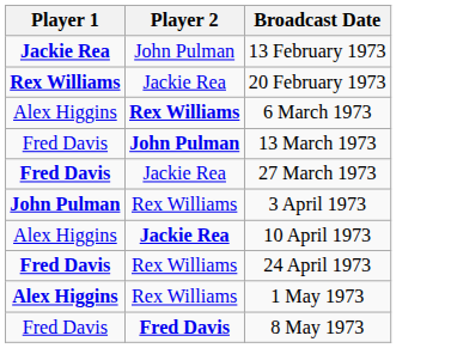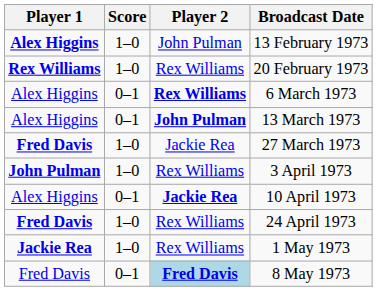+ column: Score | 1–0 | 1–0 | 0–1 | 0–1 | 1–0 | 1–0 | 0–1 | 1–0 | 1–0 | 0–1
13 February 1973 | Player 1: Jackie Rea -> Alex Higgins
20 February 1973 | Player 2: Jackie Rea -> Rex Williams
13 March 1973 | Player 1: Fred Davis -> Alex Higgins
1 May 1973 | Player 1: Alex Higgins -> Jackie Rea
8 May 1973 | Player 2: no background -> lightblue background
